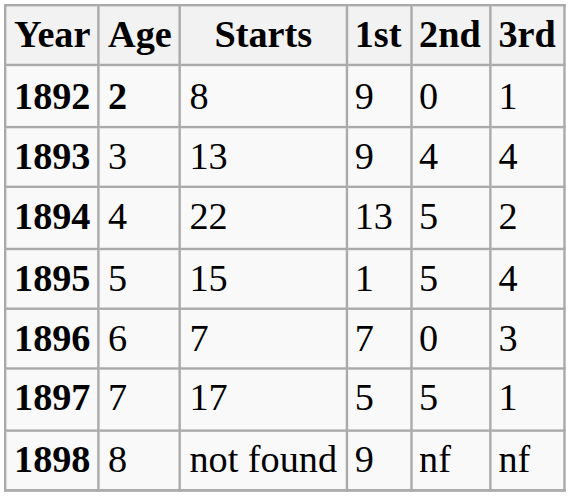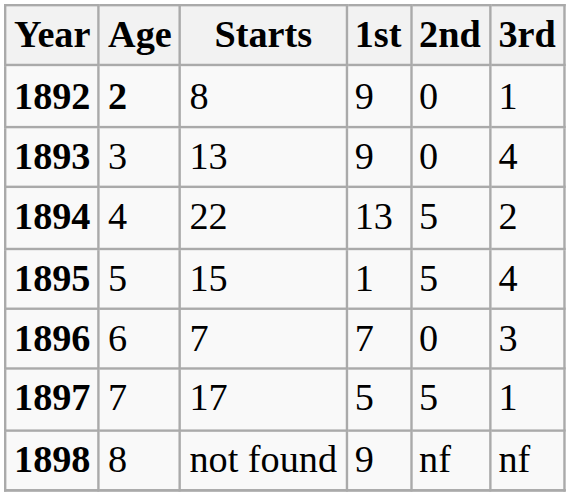1893 | 2nd: 4 -> 0
